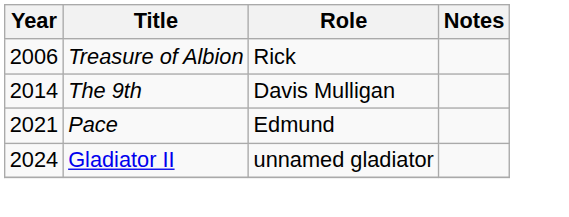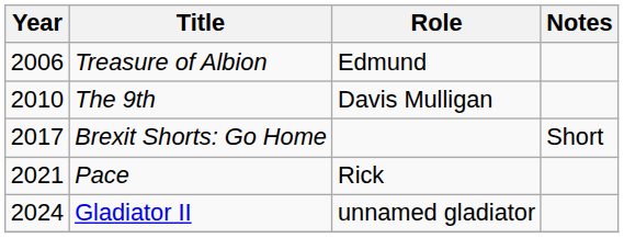Treasure of Albion | Role: Rick -> Edmund
The 9th | Year: 2014 -> 2010
+ row: 2017 | Brexit Shorts: Go Home | Short
Pace | Role: Edmund -> Rick
